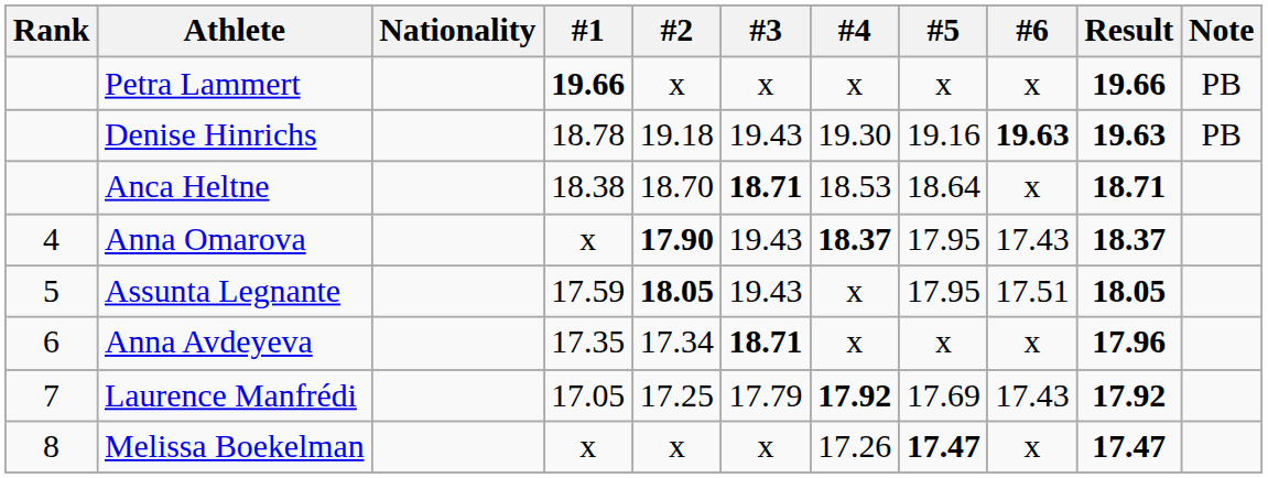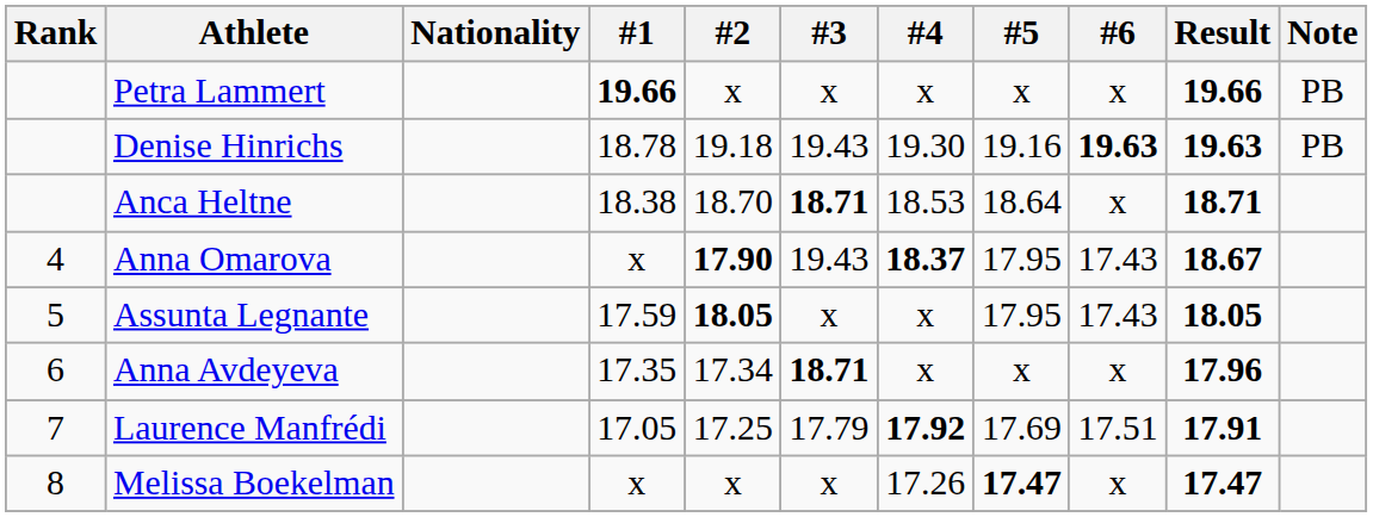Anna Omarova | Result: 18.37 -> 18.67
Assunta Legnante | #3: 19.43 -> x
Assunta Legnante | #6: 17.51 -> 17.43
Laurence Manfrédi | #6: 17.43 -> 17.51
Laurence Manfrédi | Result: 17.92 -> 17.91
